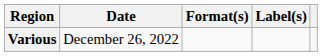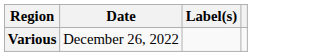- column: Format(s)
